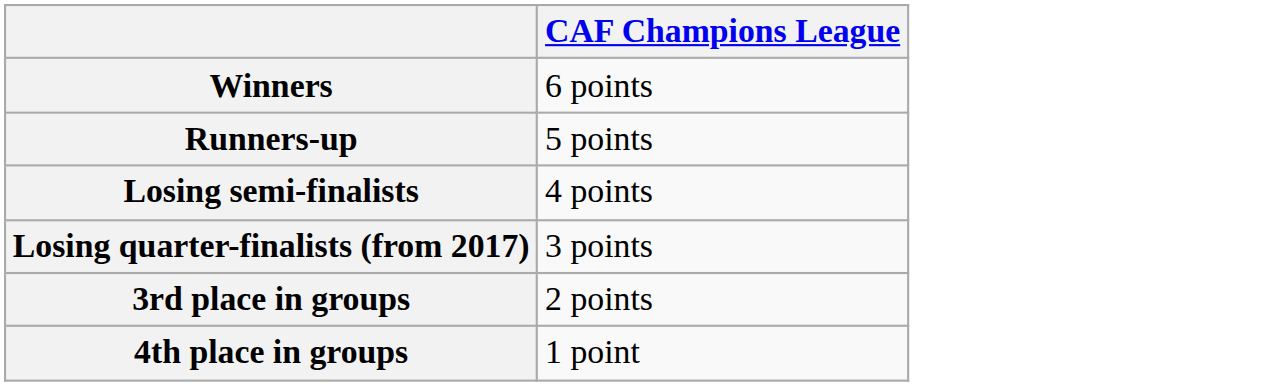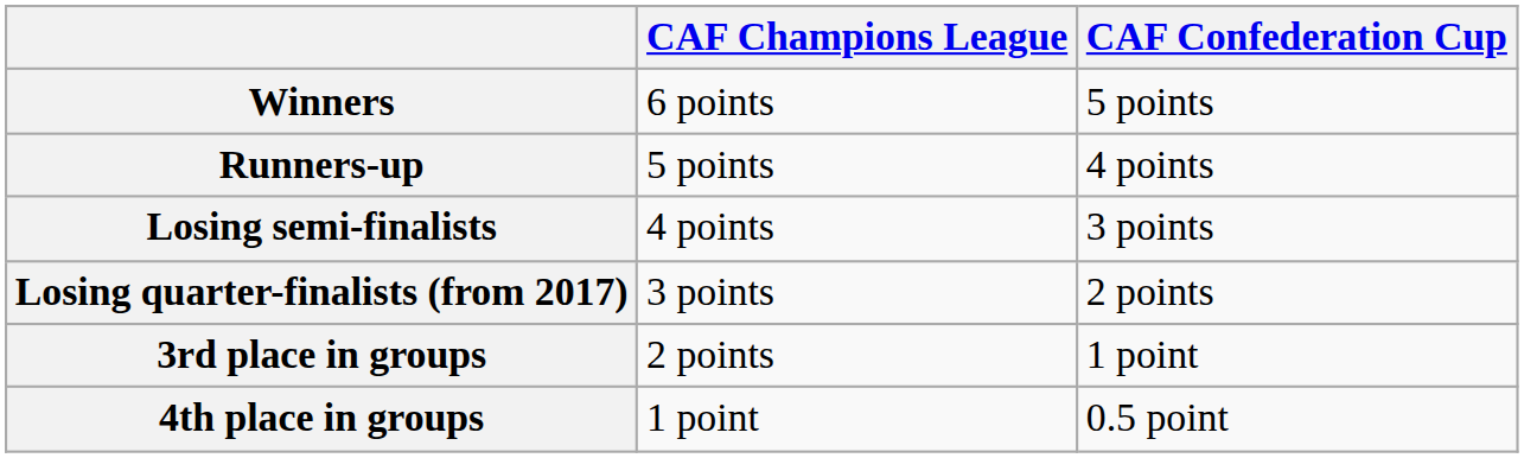+ column: CAF Confederation Cup | 5 points | 4 points | 3 points | 2 points | 1 point | 0.5 point
